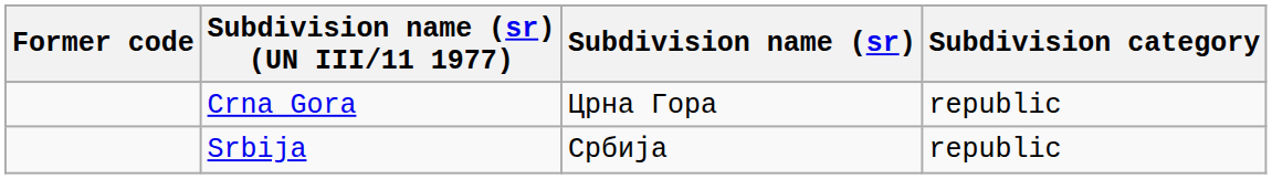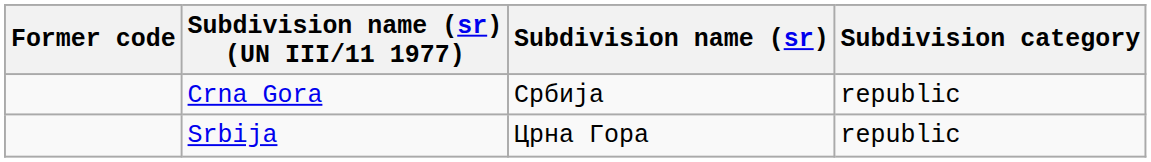Crna Gora | Subdivision name (sr): Црна Гора -> Србија
Srbija | Subdivision name (sr): Србија -> Црна Гора
